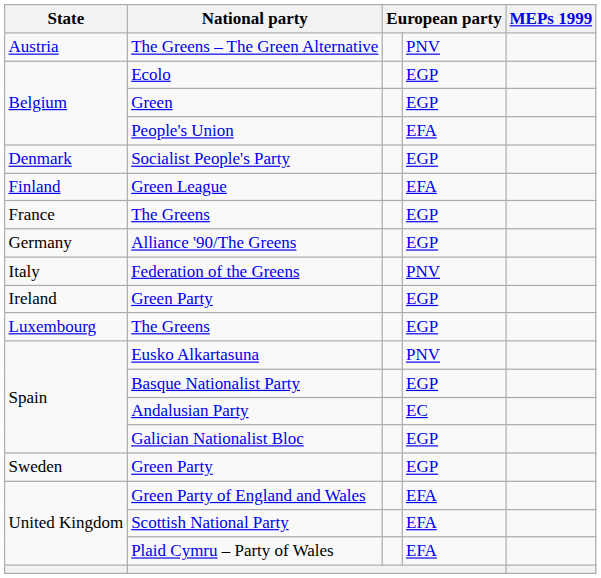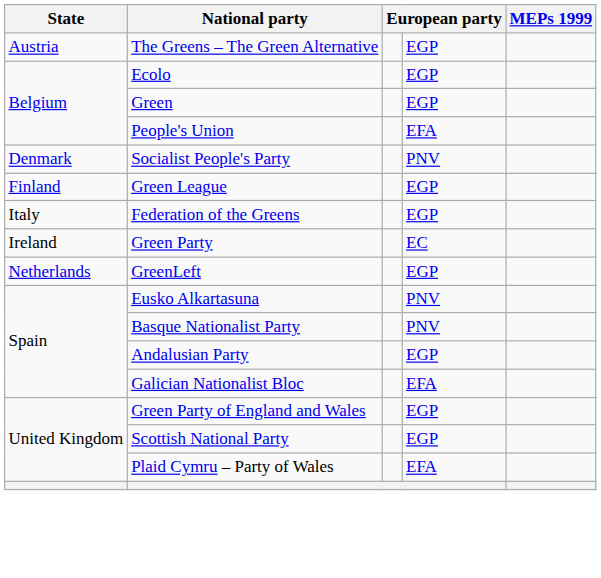The Greens – The Green Alternative | column 4: PNV -> EGP
Socialist People's Party | column 4: EGP -> PNV
Green League | column 4: EFA -> EGP
- row: France | The Greens | EGP
- row: Germany | Alliance '90/The Greens | EGP
Federation of the Greens | column 4: PNV -> EGP
Ireland / Green Party | column 4: EGP -> EC
- row: Luxembourg | The Greens | EGP
+ row: Netherlands | GreenLeft | EGP
Basque Nationalist Party | column 4: EGP -> PNV
Andalusian Party | column 4: EC -> EGP
Galician Nationalist Bloc | column 4: EGP -> EFA
- row: Sweden | Green Party | EGP
Green Party of England and Wales | column 4: EFA -> EGP
Scottish National Party | column 4: EFA -> EGP
